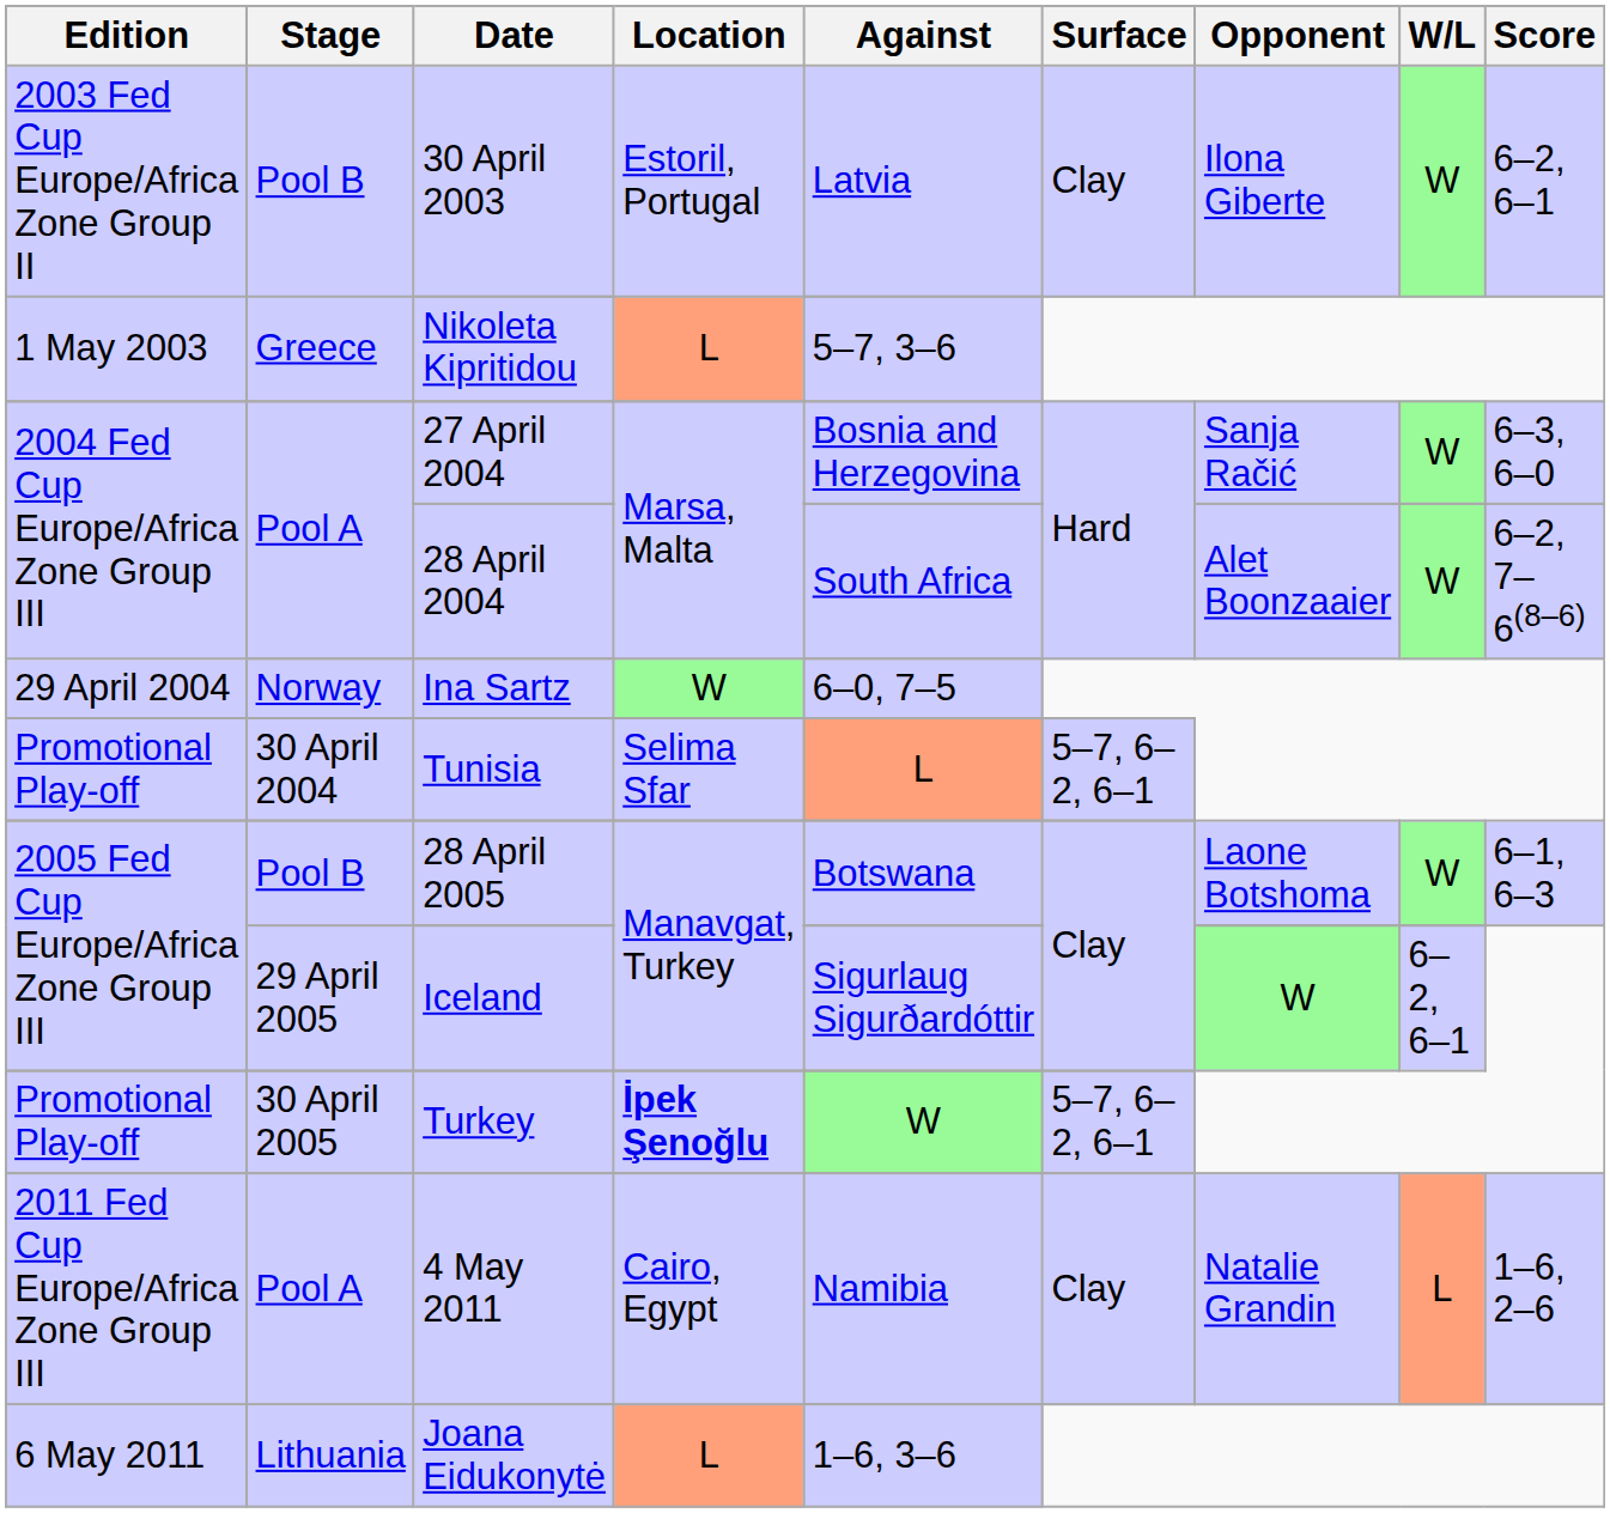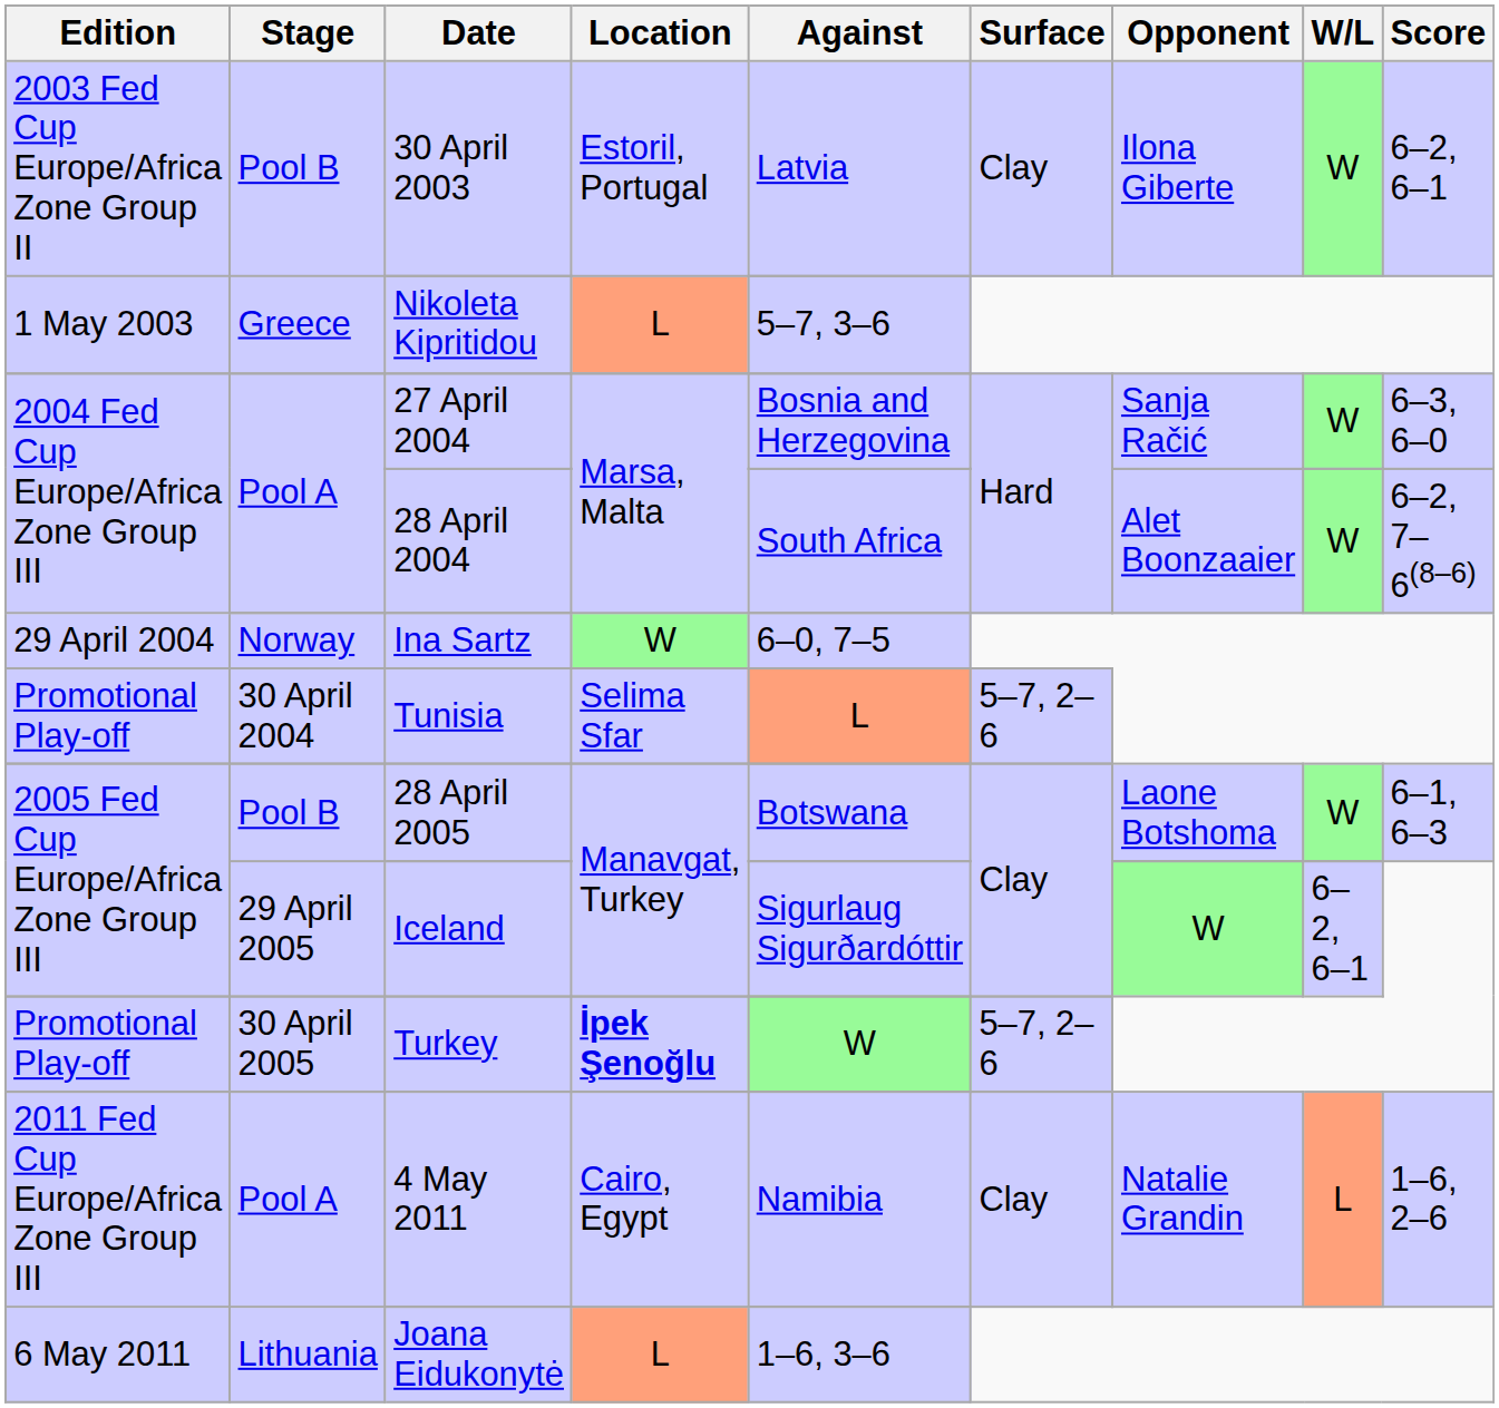Tunisia | Surface: 5–7, 6–2, 6–1 -> 5–7, 2–6
Turkey | Surface: 5–7, 6–2, 6–1 -> 5–7, 2–6
